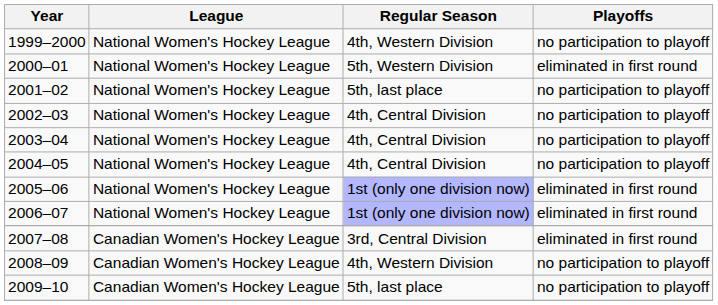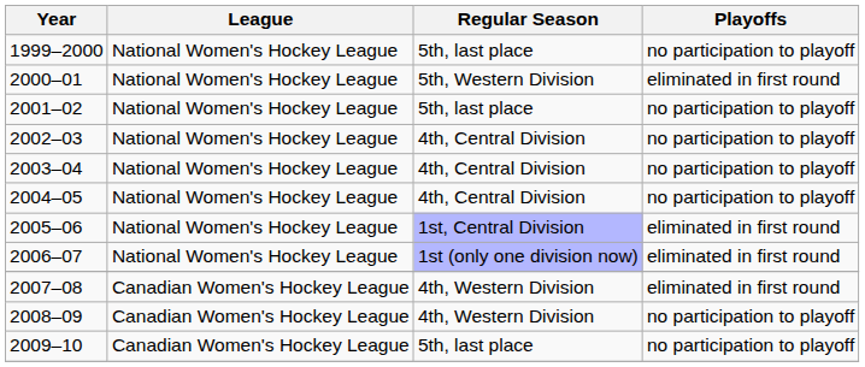1999–2000 | Regular Season: 4th, Western Division -> 5th, last place
2005–06 | Regular Season: 1st (only one division now) -> 1st, Central Division
2007–08 | Regular Season: 3rd, Central Division -> 4th, Western Division
